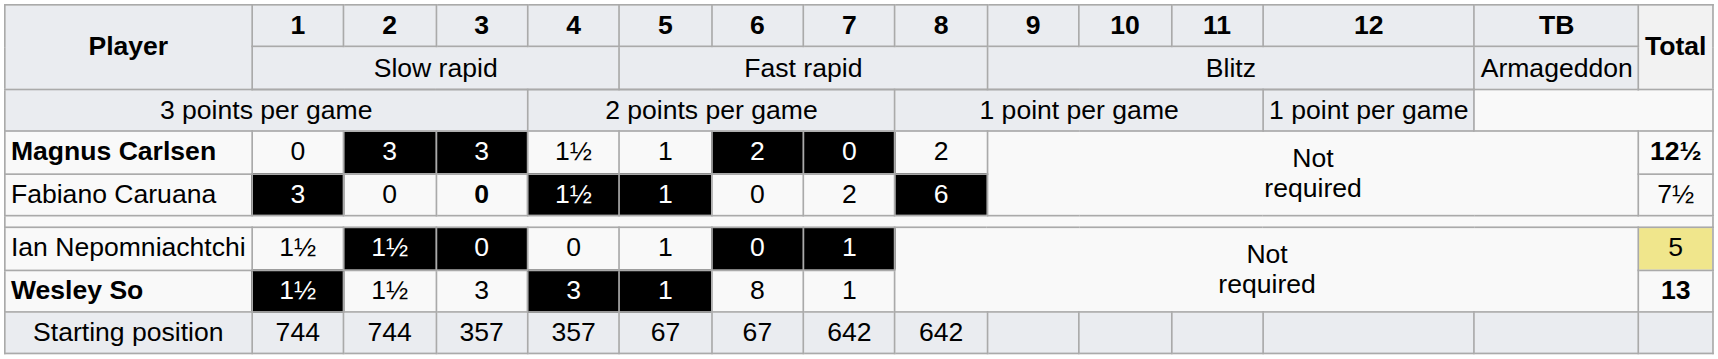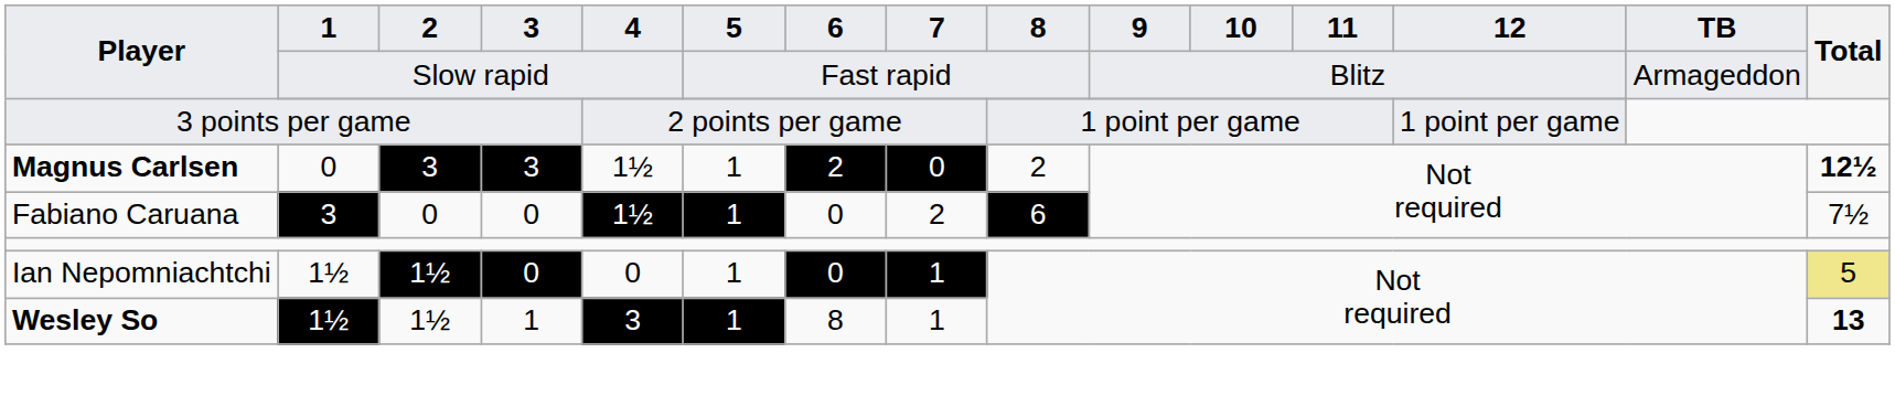Fabiano Caruana | 3: bold -> normal
Wesley So | 3: 3 -> 1
- row: Starting position | 744 | 744 | 357 | 357 | 67 | 67 | 642 | 642
